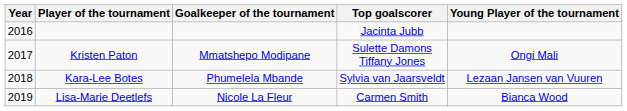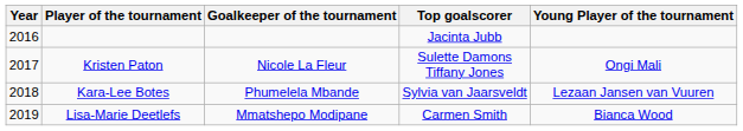Kristen Paton | Goalkeeper of the tournament: Mmatshepo Modipane -> Nicole La Fleur
Lisa-Marie Deetlefs | Goalkeeper of the tournament: Nicole La Fleur -> Mmatshepo Modipane
